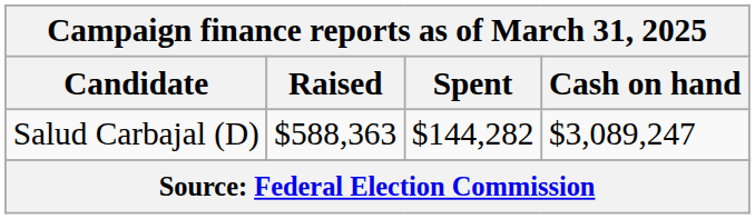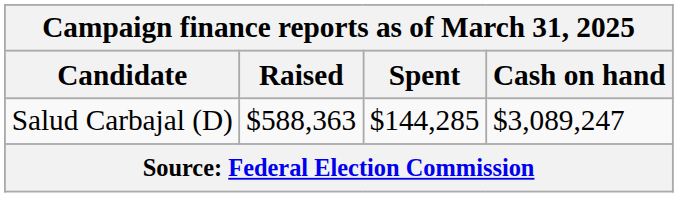Salud Carbajal (D) | Spent: $144,282 -> $144,285
